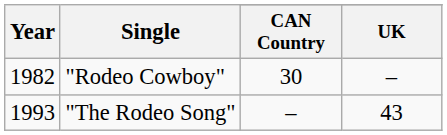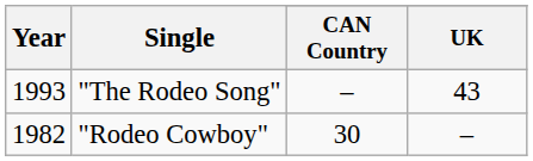rows swapped: "Rodeo Cowboy" <-> "The Rodeo Song"
